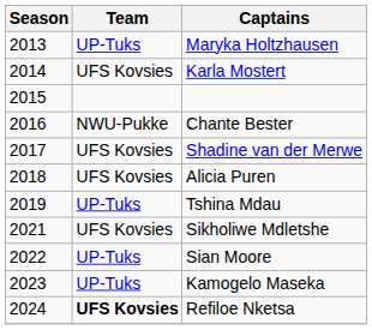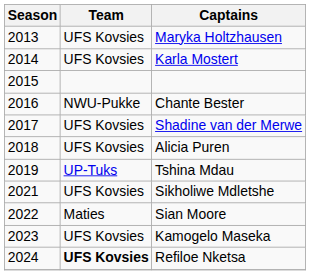Maryka Holtzhausen | Team: UP-Tuks -> UFS Kovsies
Sian Moore | Team: UP-Tuks -> Maties
Kamogelo Maseka | Team: UP-Tuks -> UFS Kovsies
